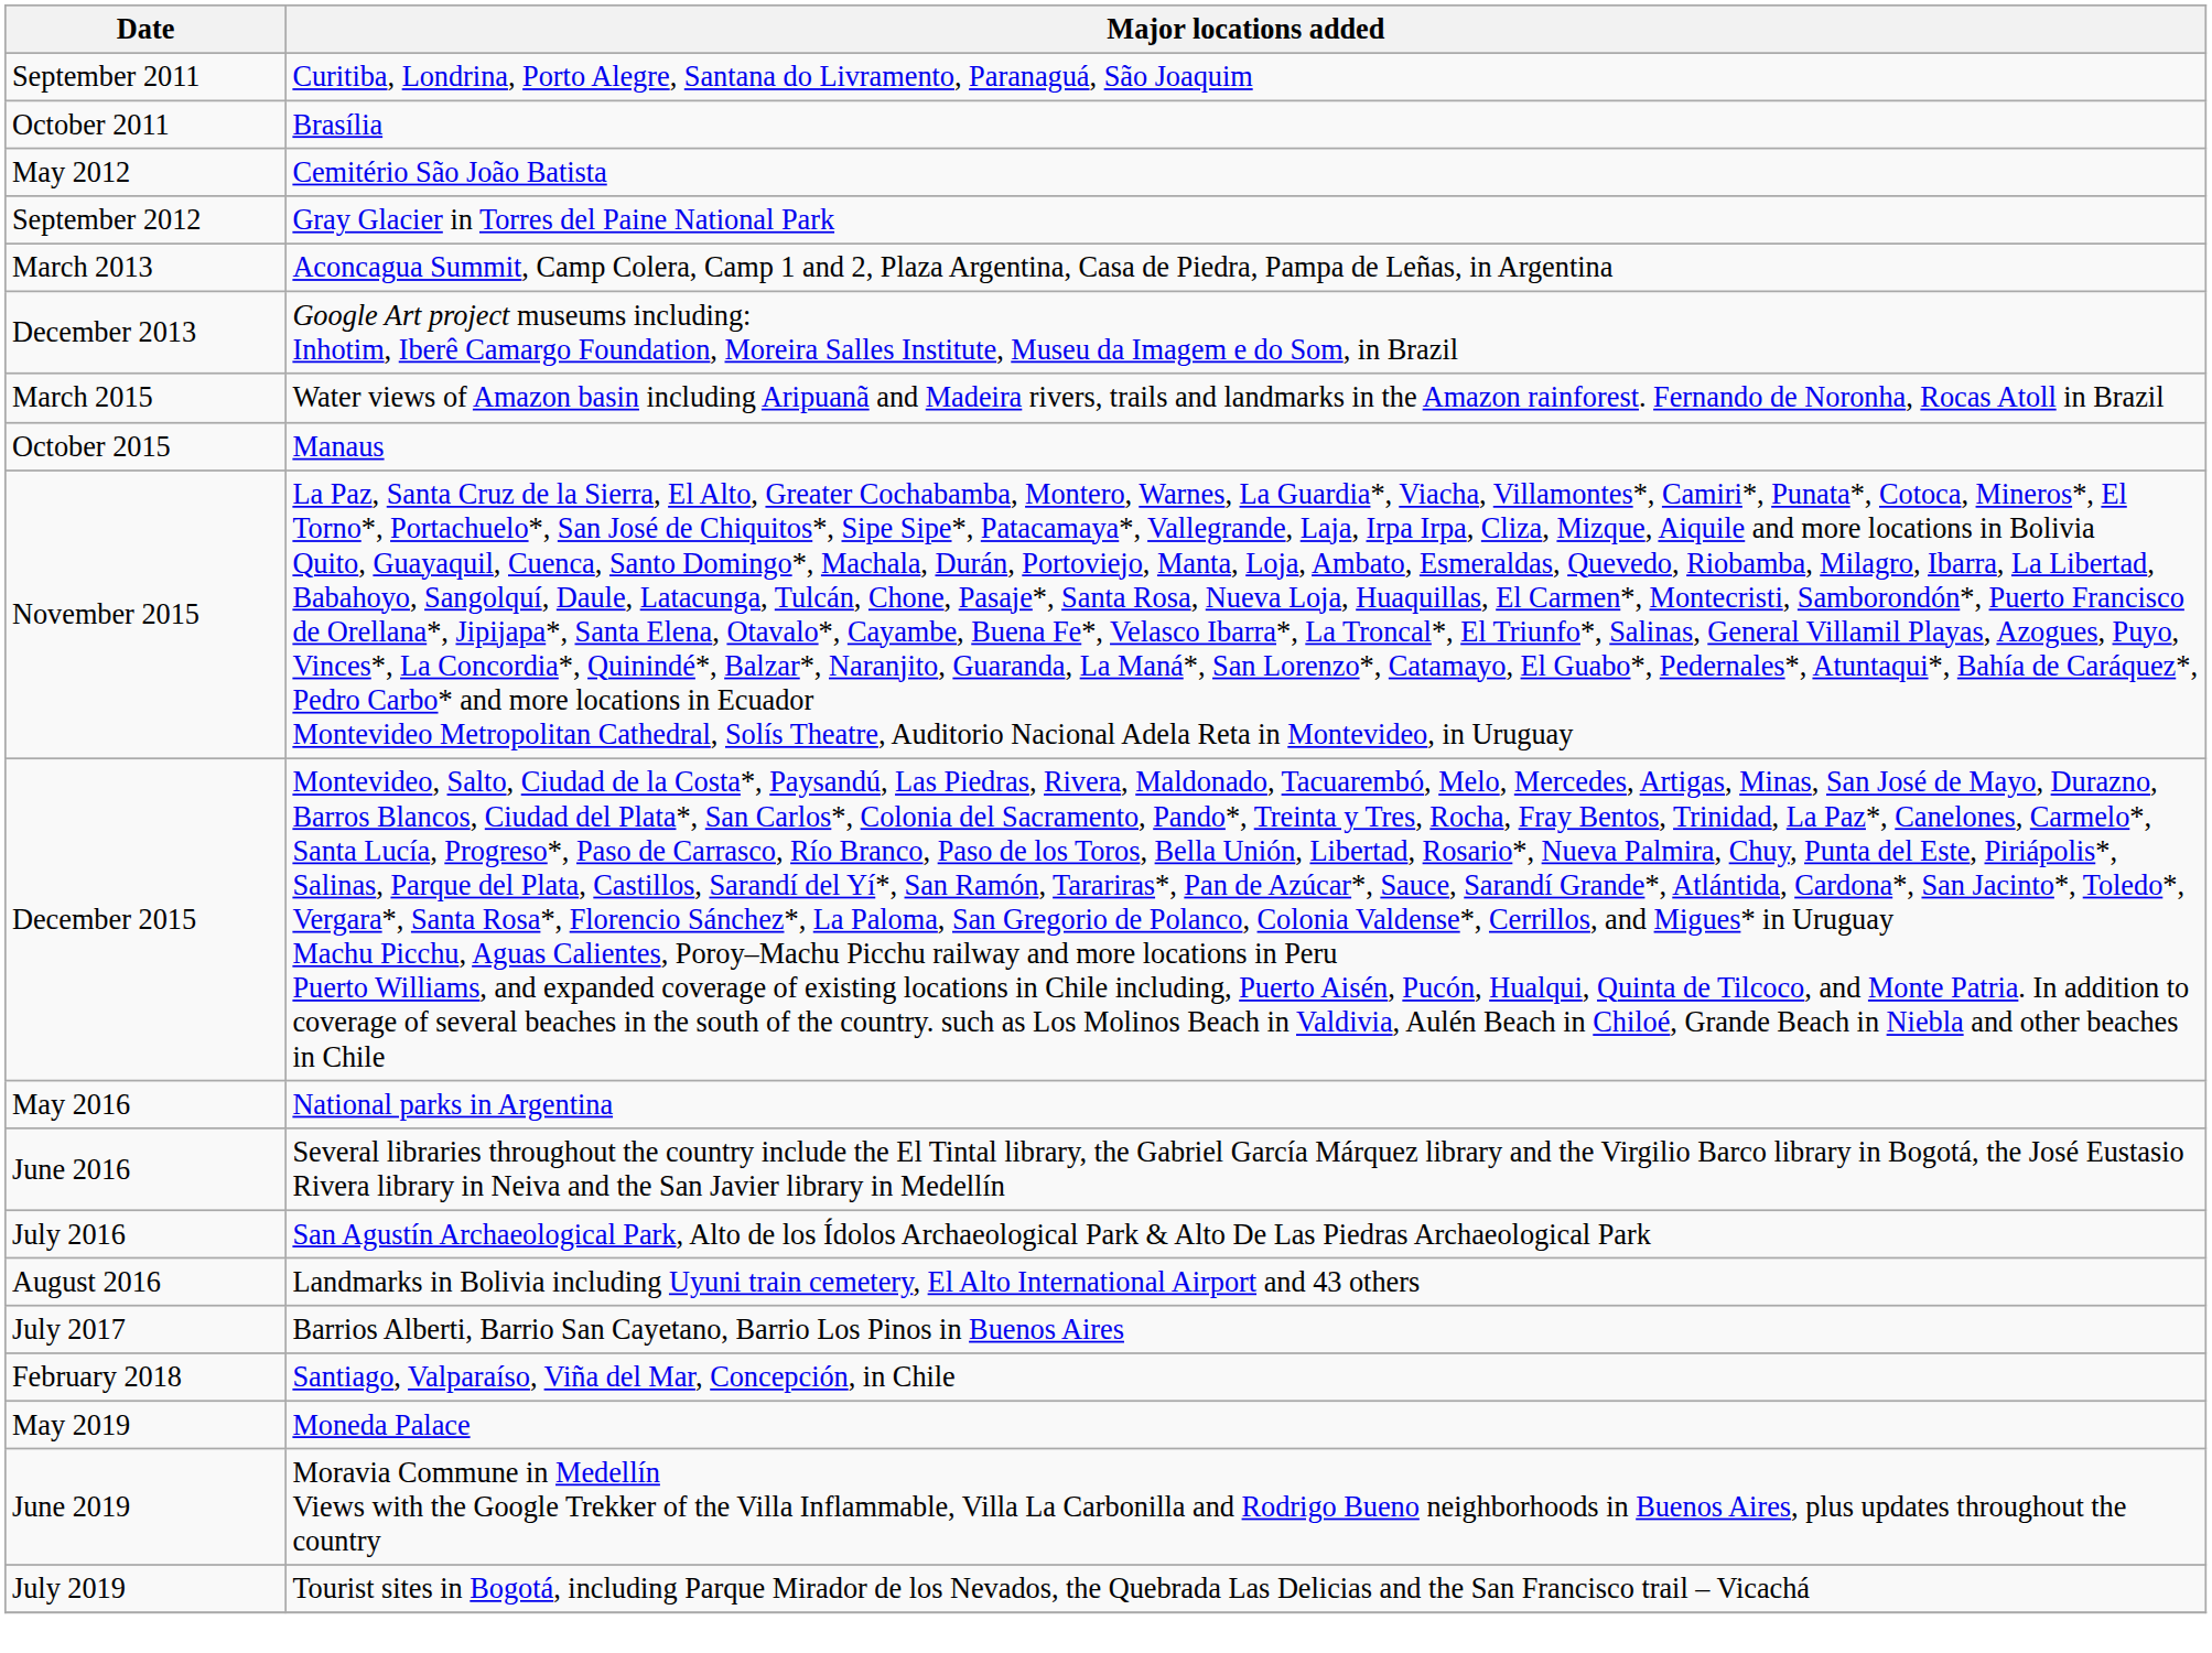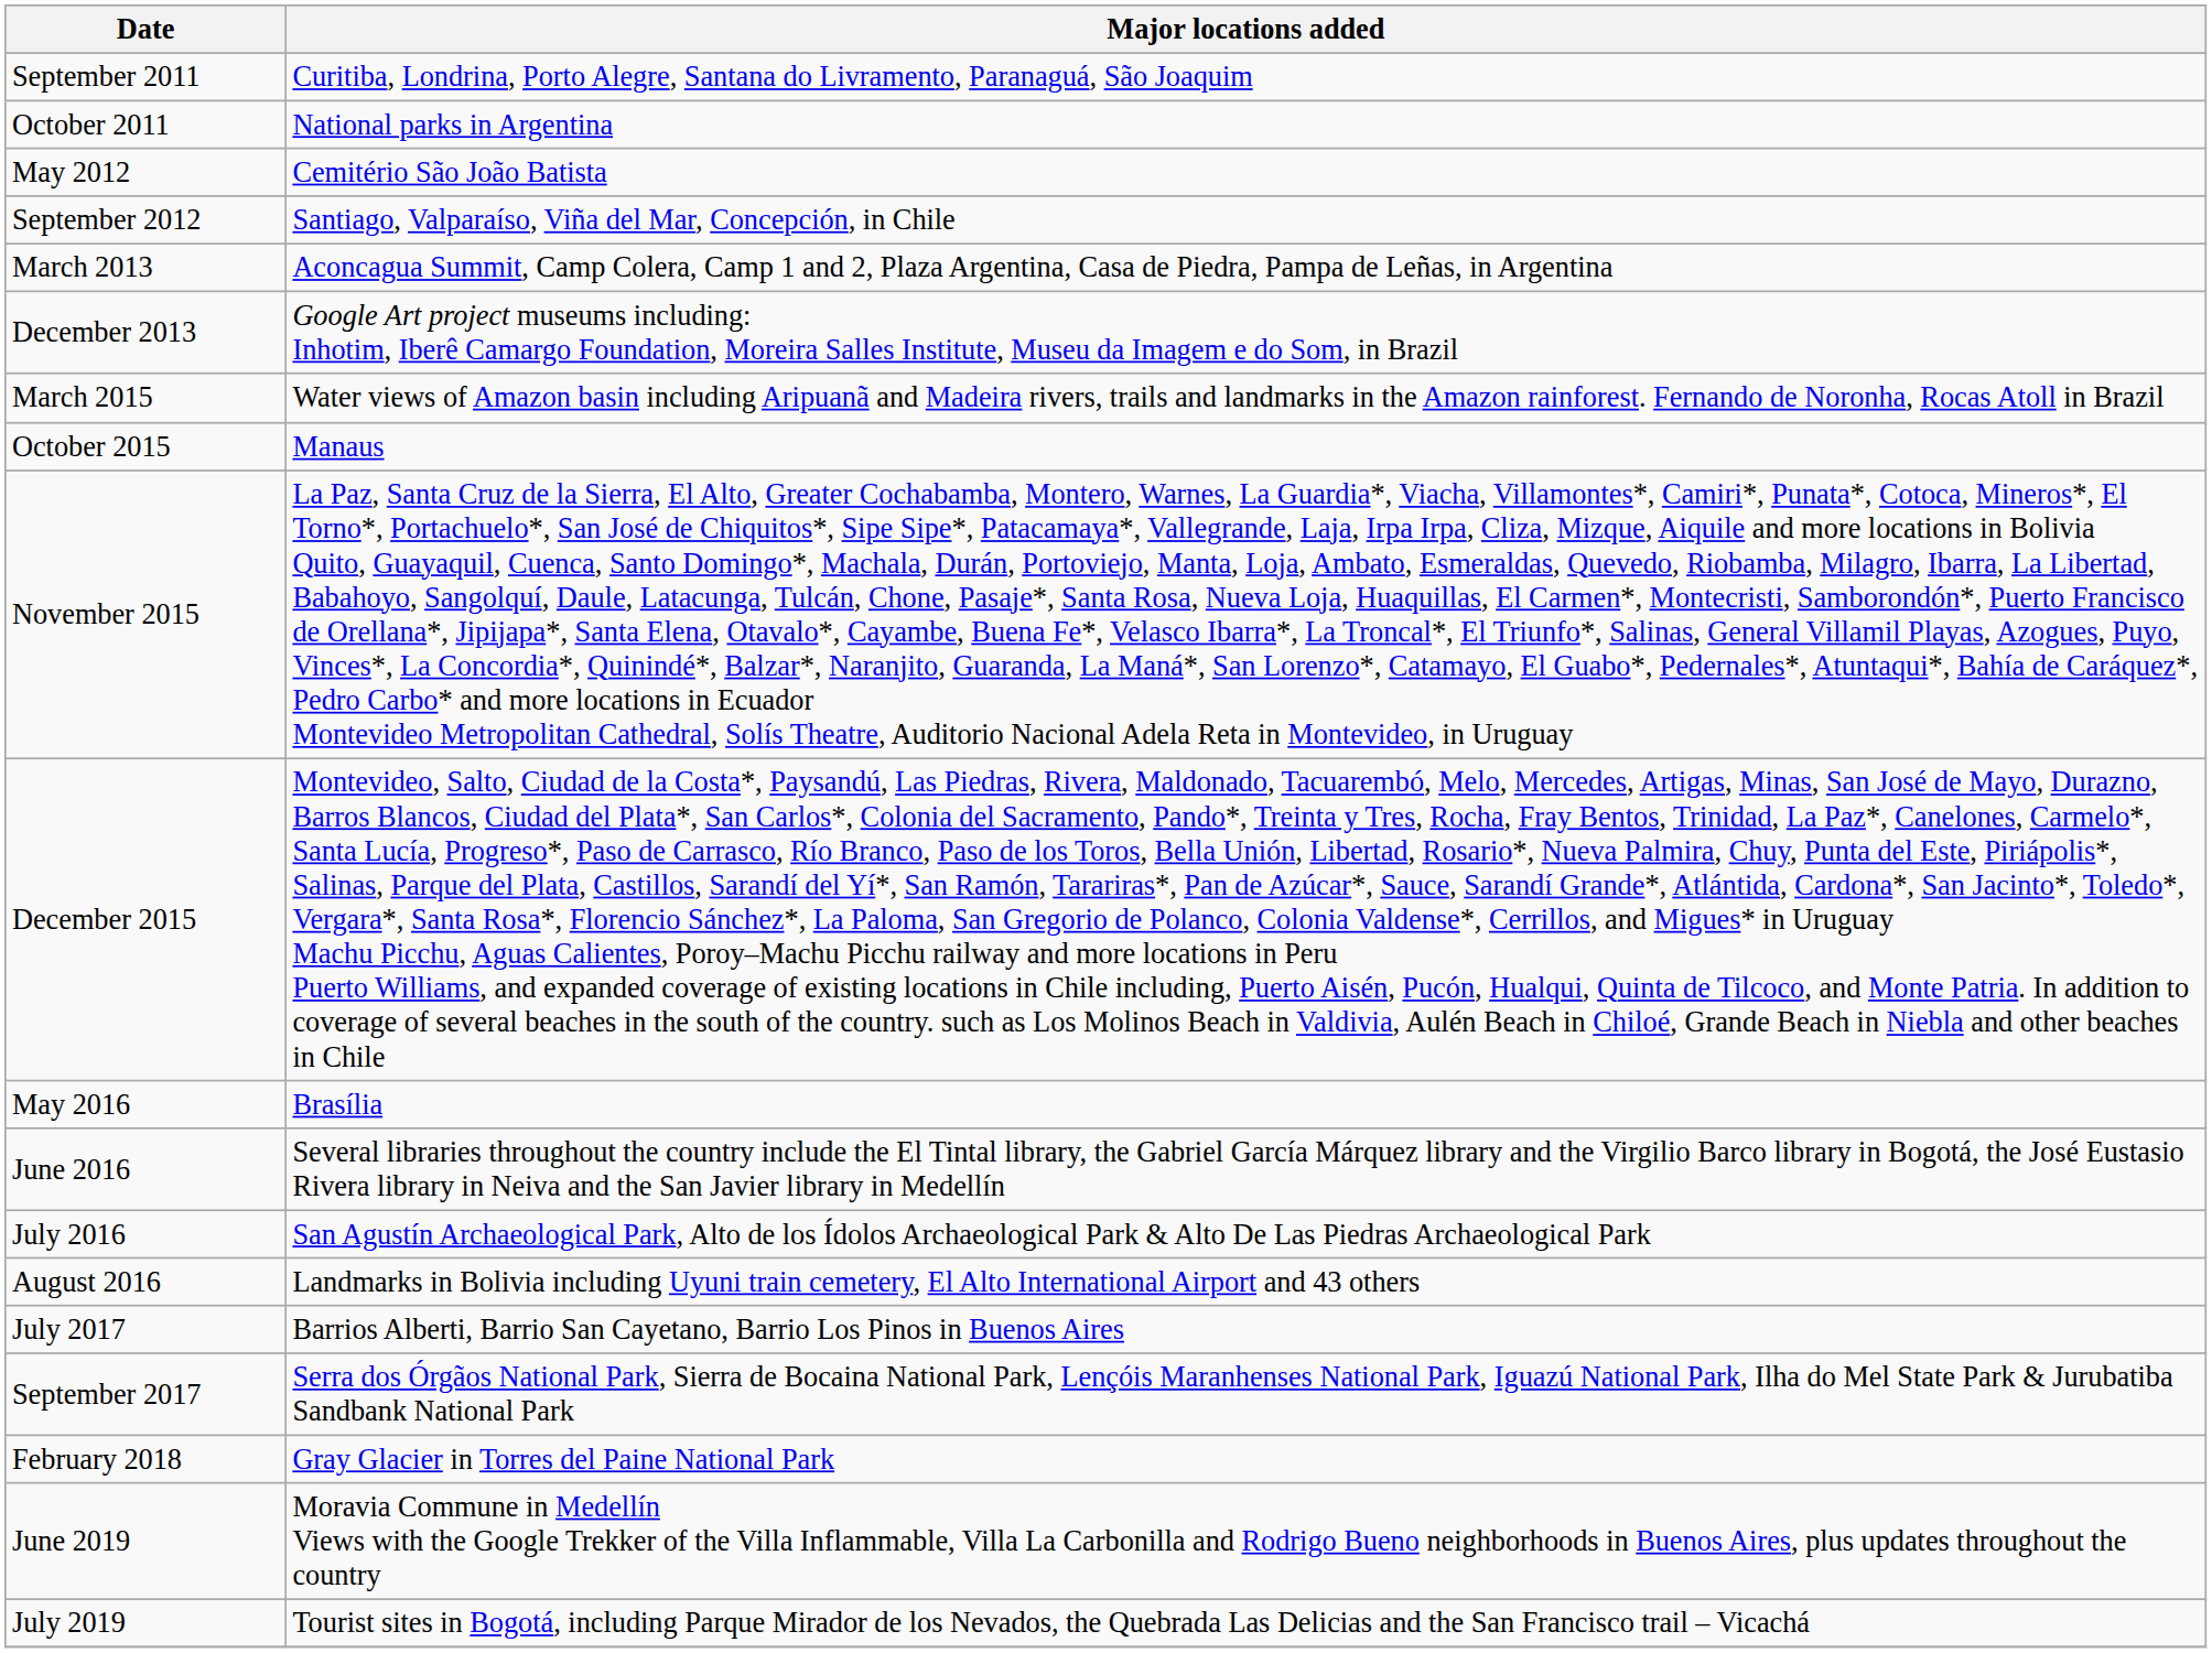October 2011 | Major locations added: Brasília -> National parks in Argentina
September 2012 | Major locations added: Gray Glacier in Torres del Paine National Park -> Santiago, Valparaíso, Viña del Mar, Concepción, in Chile
May 2016 | Major locations added: National parks in Argentina -> Brasília
+ row: September 2017 | Serra dos Órgãos National Park, Sierra de Bocaina National Park, Lençóis Maranhenses National Park, Iguazú National Park, Ilha do Mel State Park & Jurubatiba Sandbank National Park
February 2018 | Major locations added: Santiago, Valparaíso, Viña del Mar, Concepción, in Chile -> Gray Glacier in Torres del Paine National Park
- row: May 2019 | Moneda Palace
